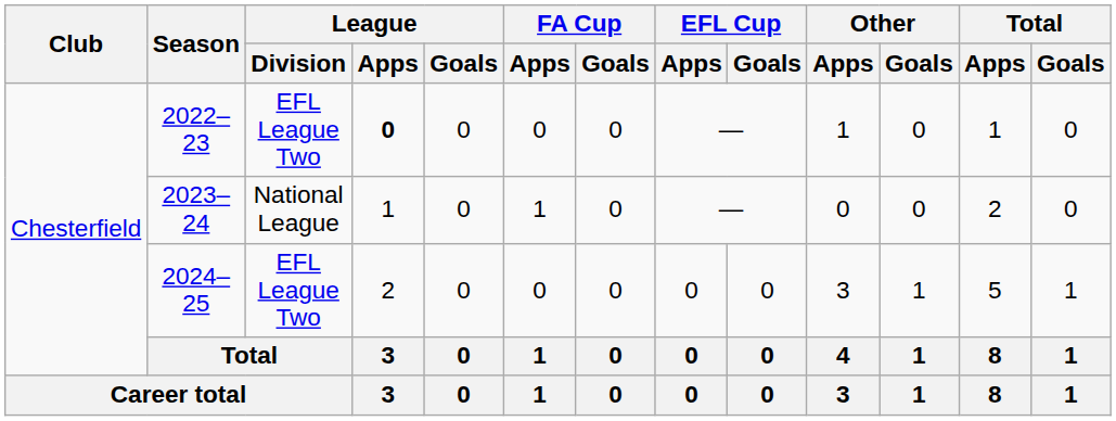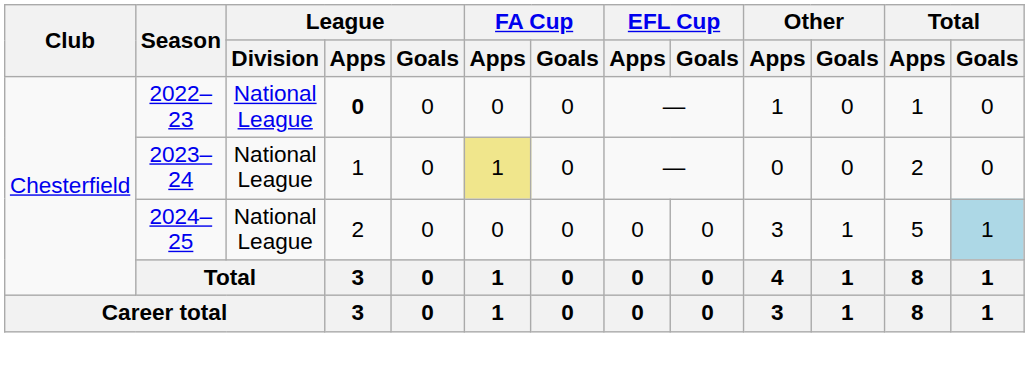2022–23 | League / Division: EFL League Two -> National League
2023–24 | FA Cup / Apps: no background -> khaki background
2024–25 | League / Division: EFL League Two -> National League
2024–25 | Total / Goals: no background -> lightblue background
